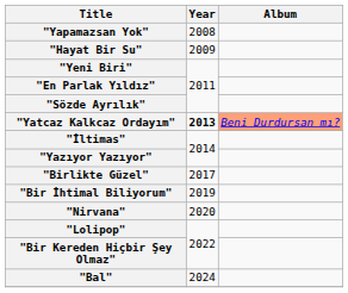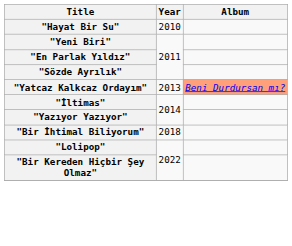- row: "Yapamazsan Yok" | 2008
"Hayat Bir Su" | Year: 2009 -> 2010
"Yatcaz Kalkcaz Ordayım" | Year: bold -> normal
- row: "Birlikte Güzel" | 2017
"Bir İhtimal Biliyorum" | Year: 2019 -> 2018
- row: "Nirvana" | 2020
- row: "Bal" | 2024
